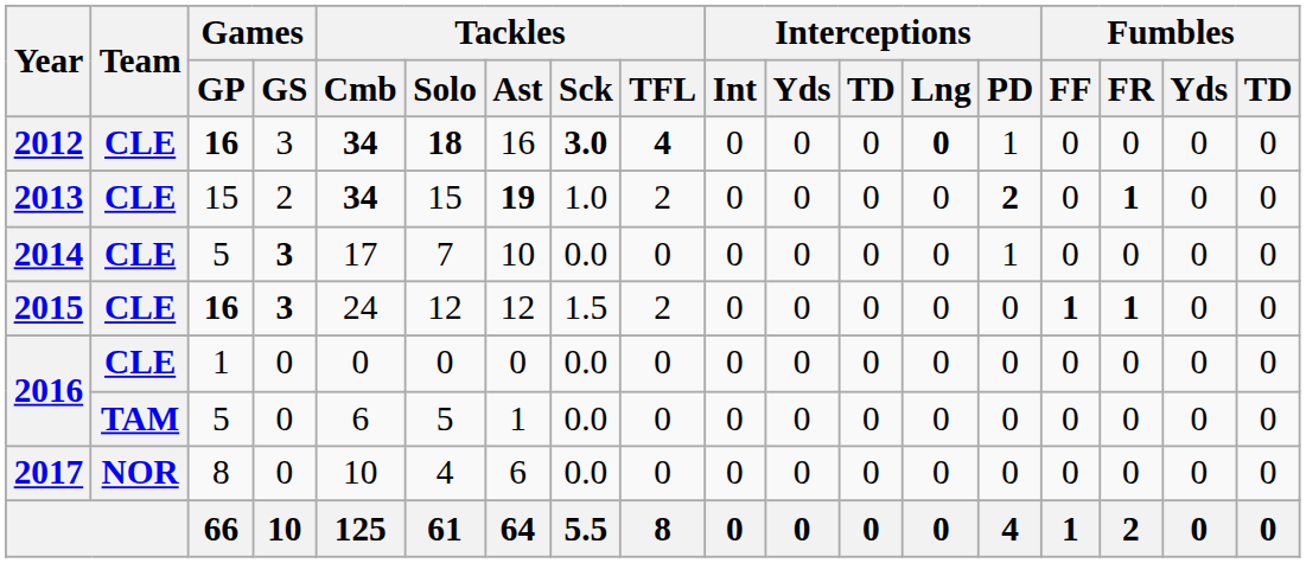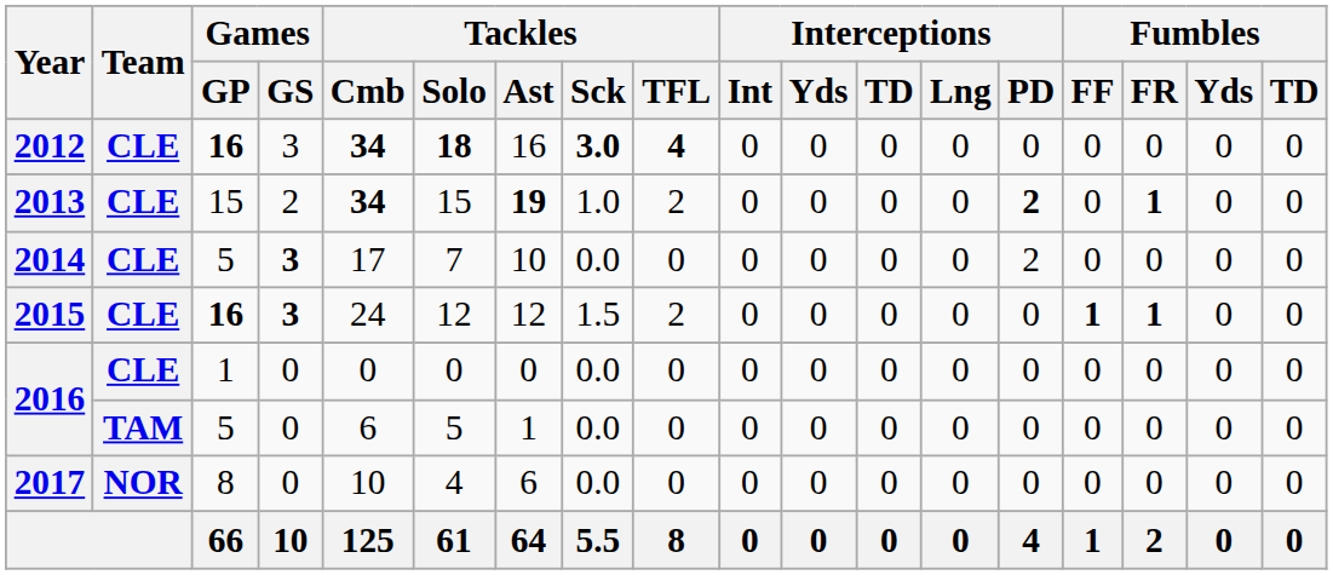2012 | Interceptions / Lng: bold -> normal
2012 | Interceptions / PD: 1 -> 0
2014 | Interceptions / PD: 1 -> 2
